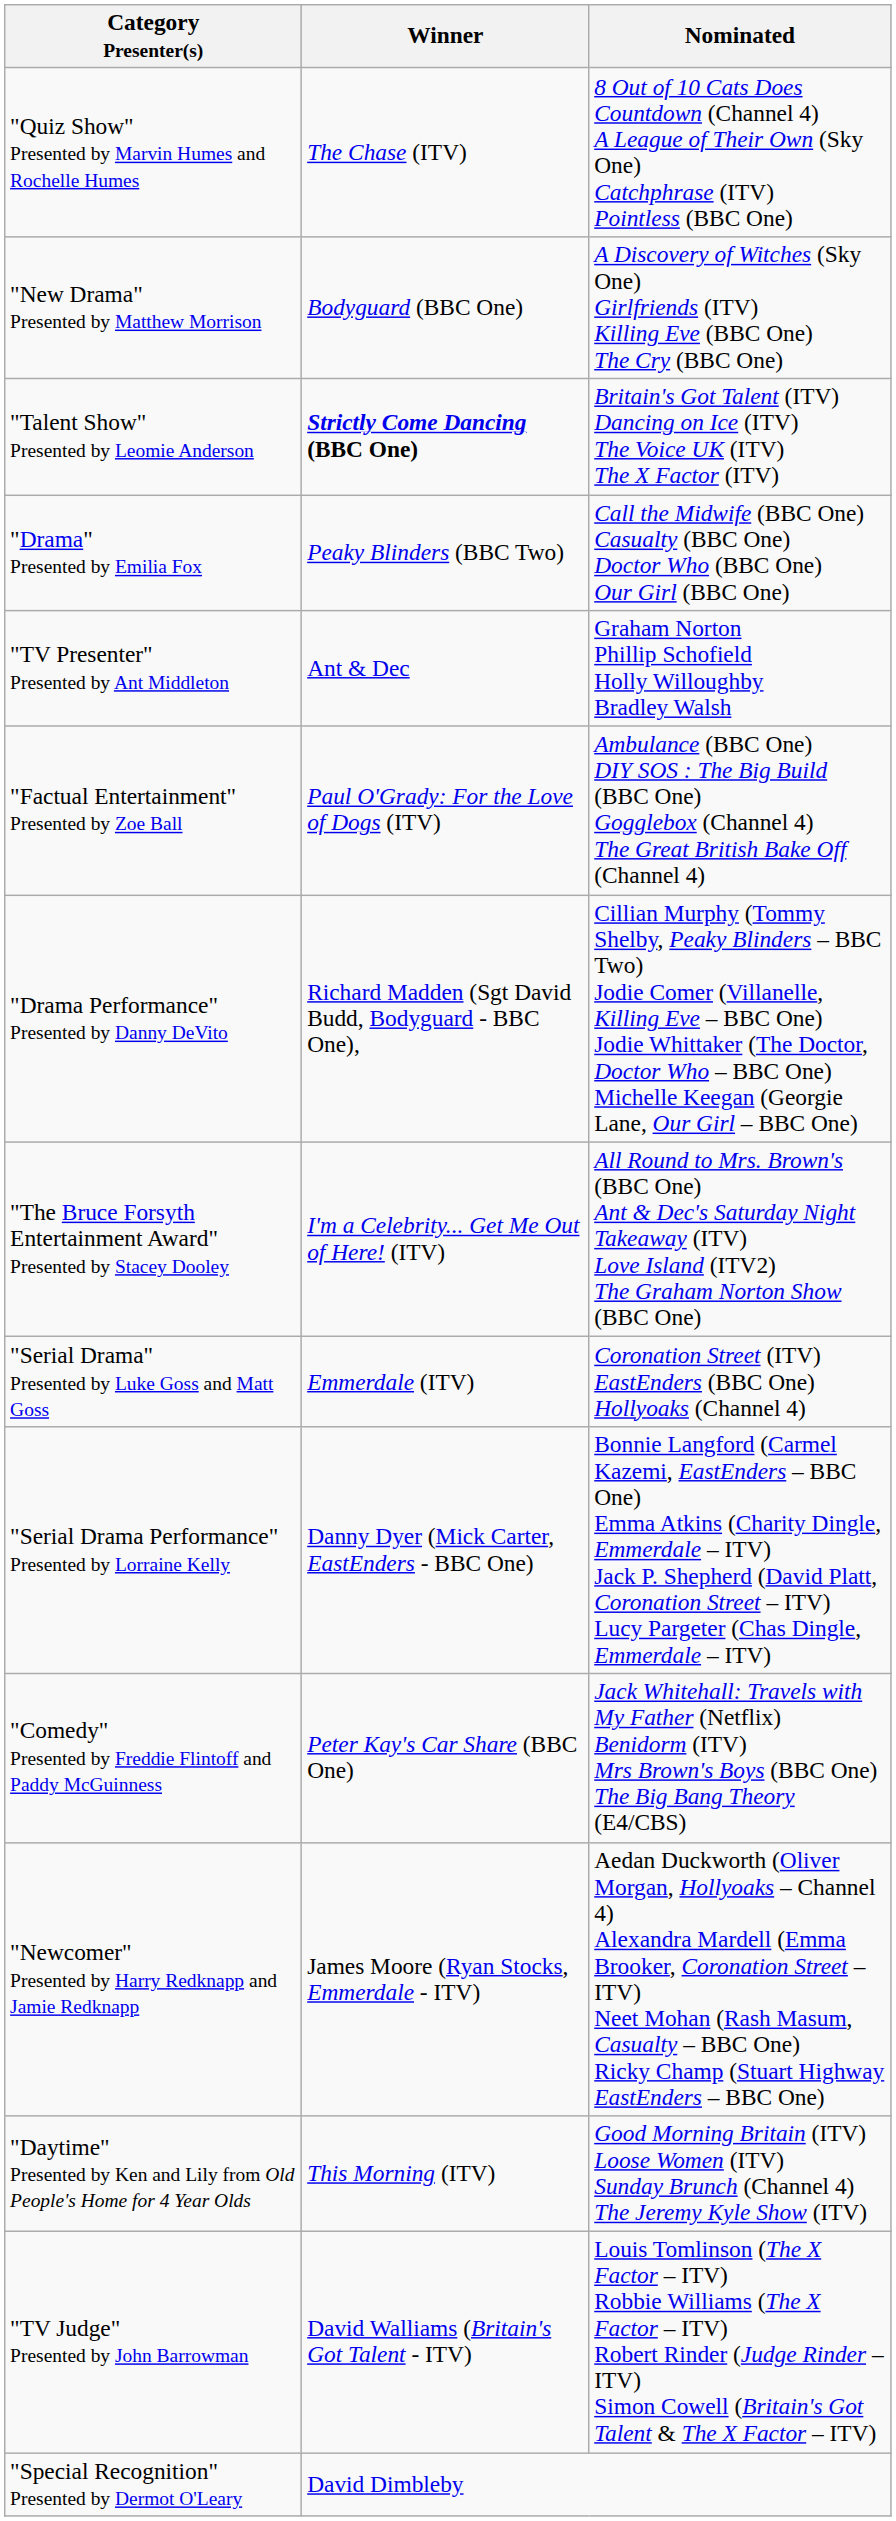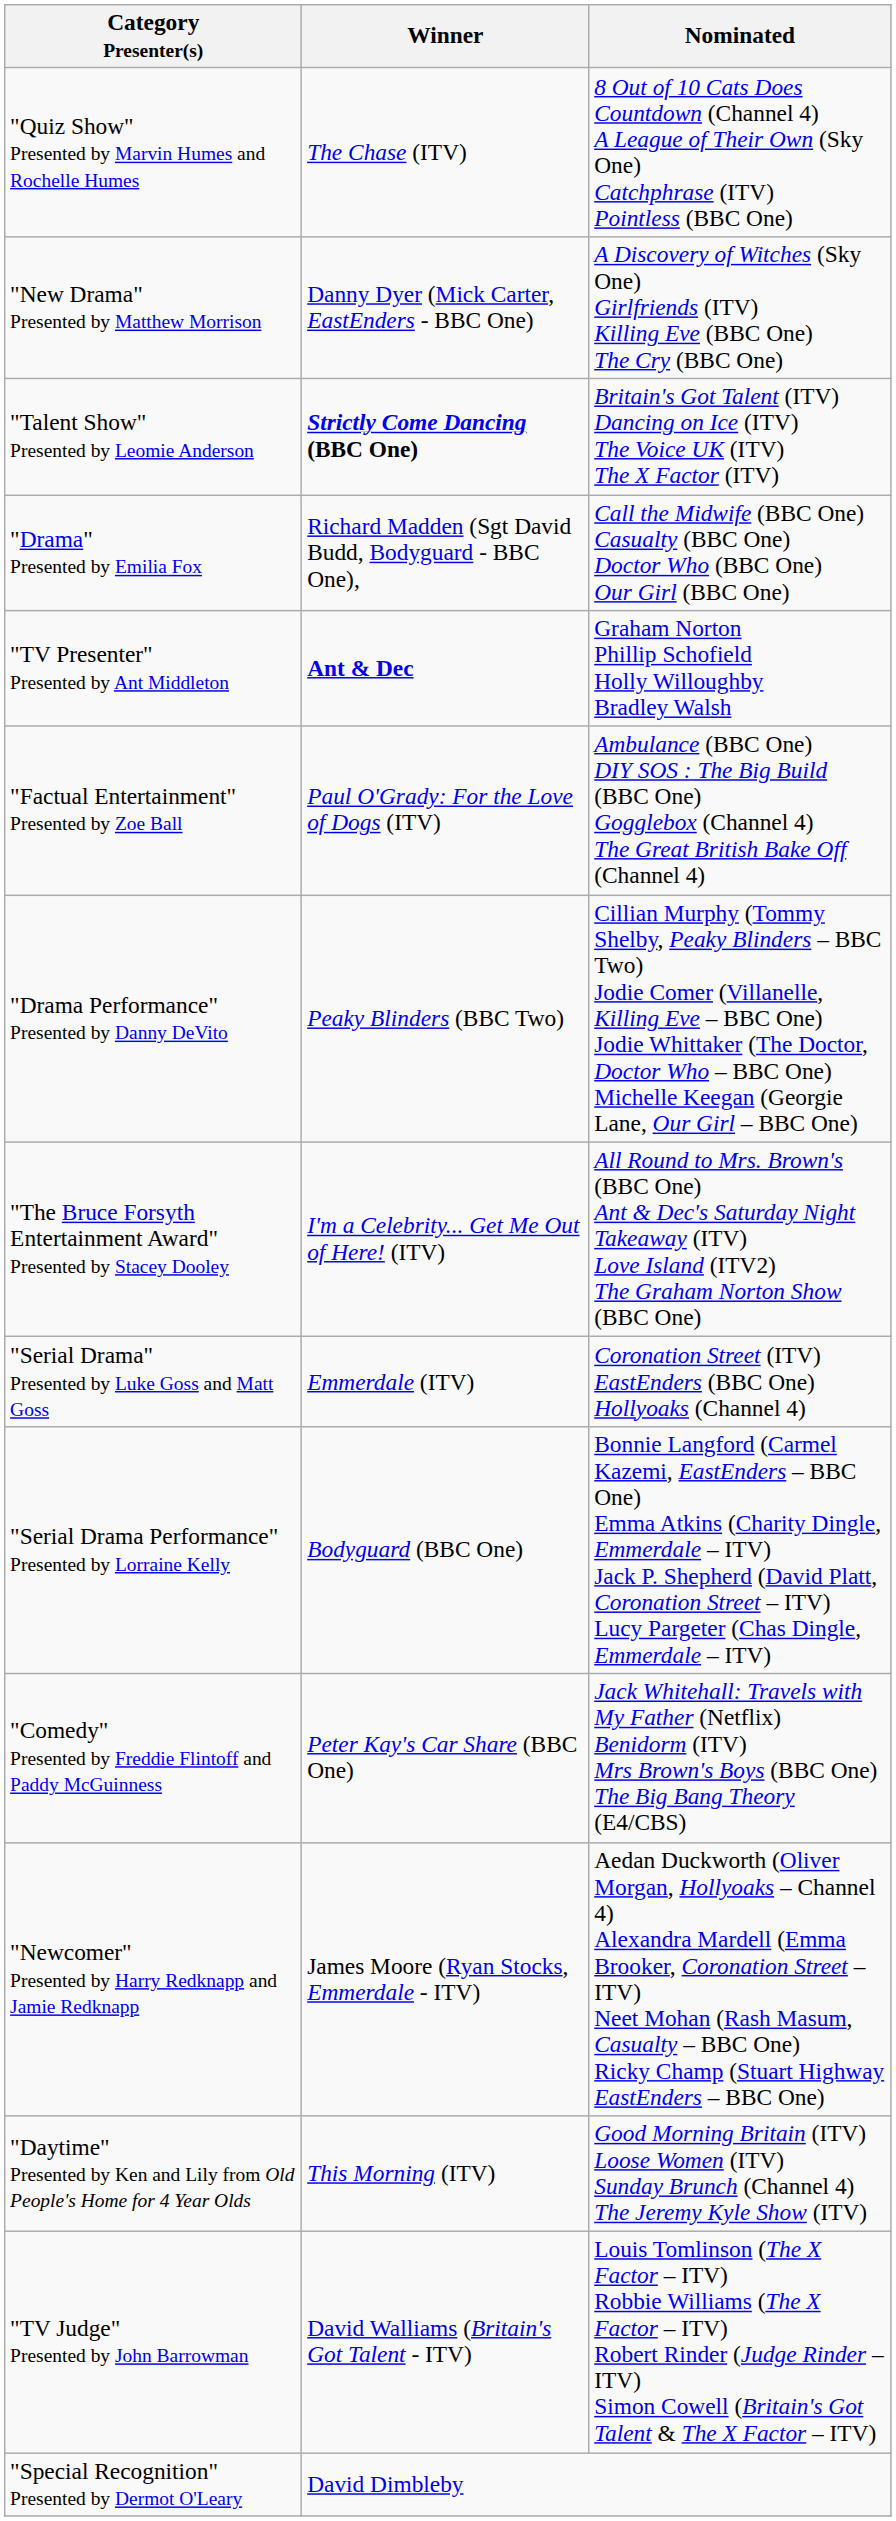"New Drama" Presented by Matthew Morrison | Winner: Bodyguard (BBC One) -> Danny Dyer (Mick Carter, EastEnders - BBC One)
"Drama" Presented by Emilia Fox | Winner: Peaky Blinders (BBC Two) -> Richard Madden (Sgt David Budd, Bodyguard - BBC One),
"TV Presenter" Presented by Ant Middleton | Winner: normal -> bold
"Drama Performance" Presented by Danny DeVito | Winner: Richard Madden (Sgt David Budd, Bodyguard - BBC One), -> Peaky Blinders (BBC Two)
"Serial Drama Performance" Presented by Lorraine Kelly | Winner: Danny Dyer (Mick Carter, EastEnders - BBC One) -> Bodyguard (BBC One)
